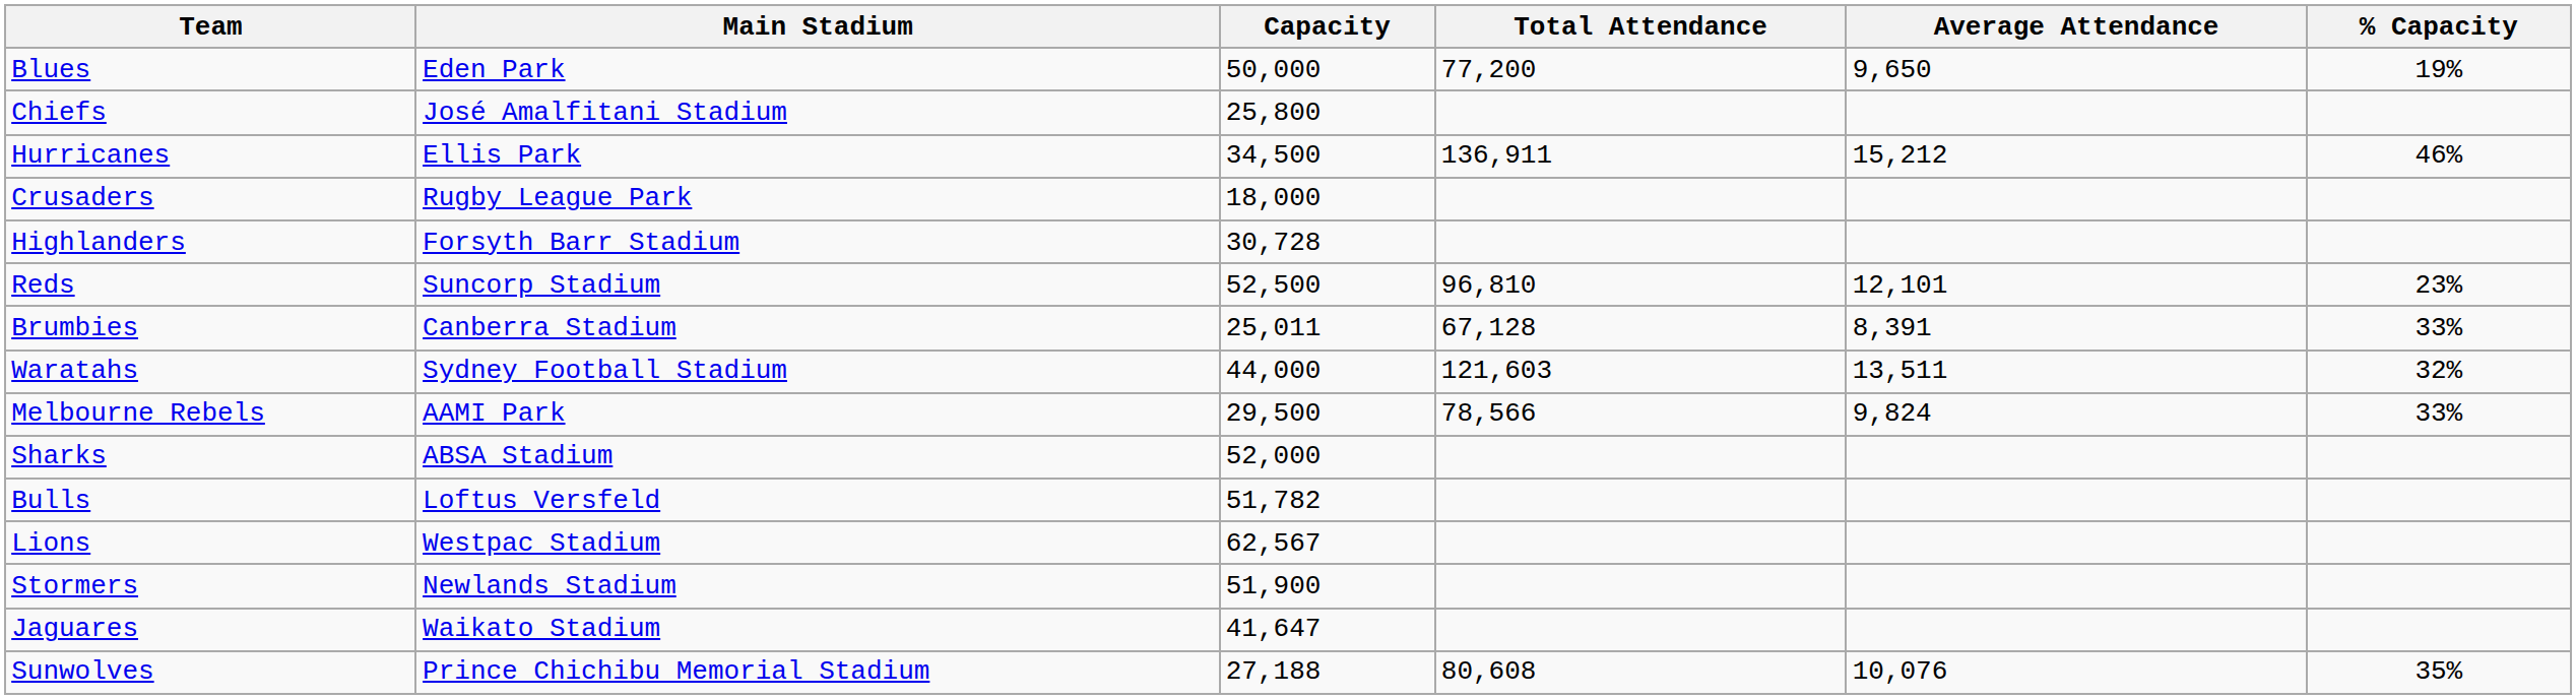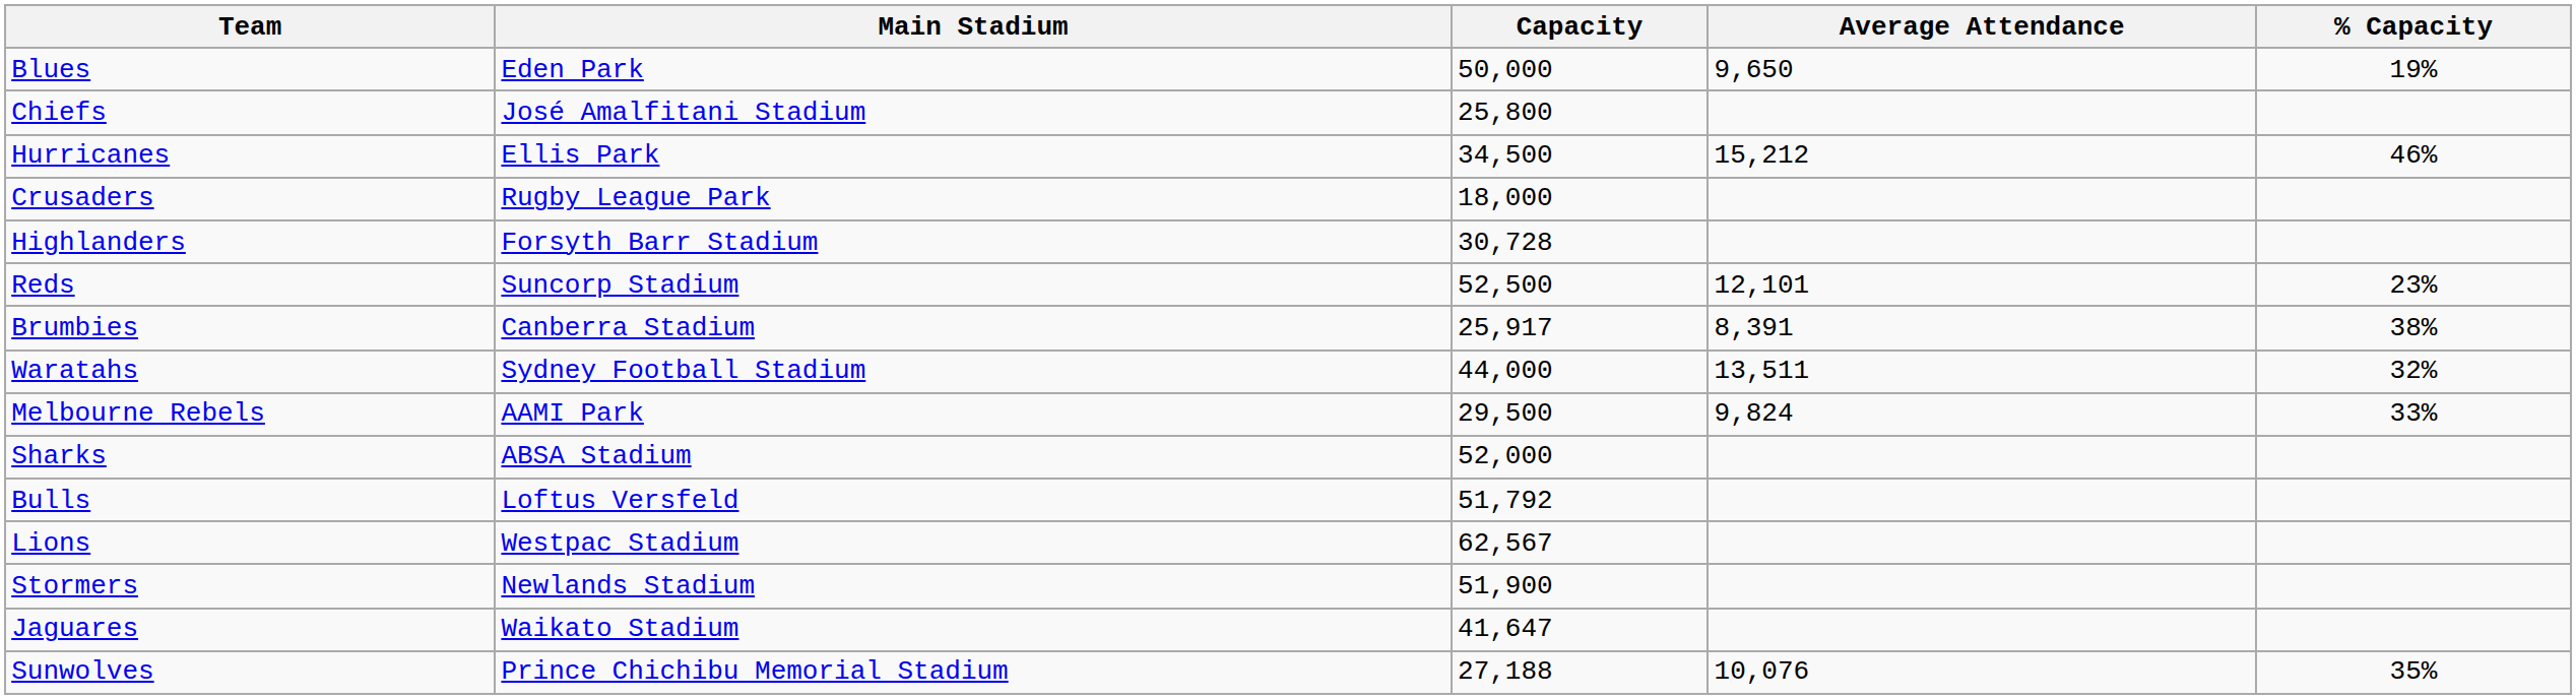- column: Total Attendance | 77,200 | 136,911 | 96,810 | 67,128 | 121,603 | 78,566 | 80,608
Brumbies | Capacity: 25,011 -> 25,917
Brumbies | % Capacity: 33% -> 38%
Bulls | Capacity: 51,782 -> 51,792
